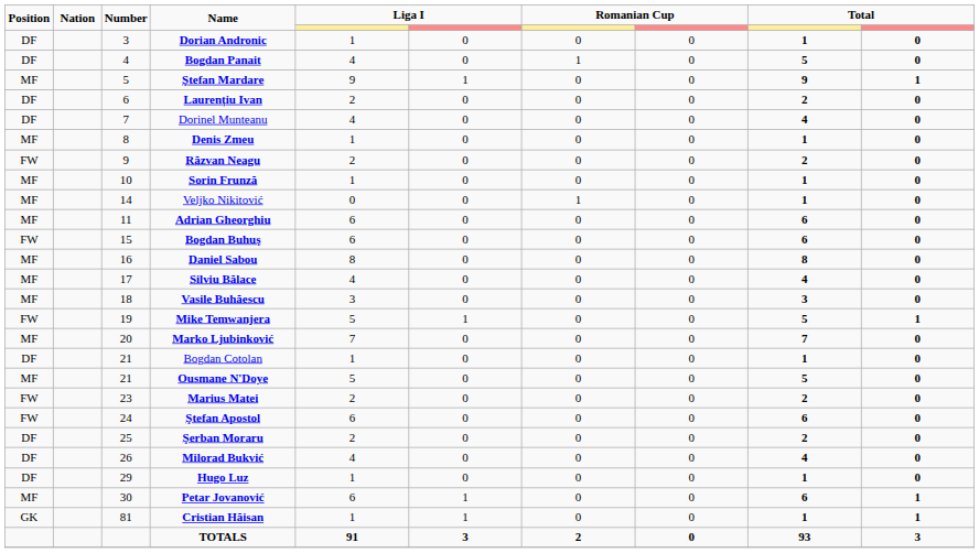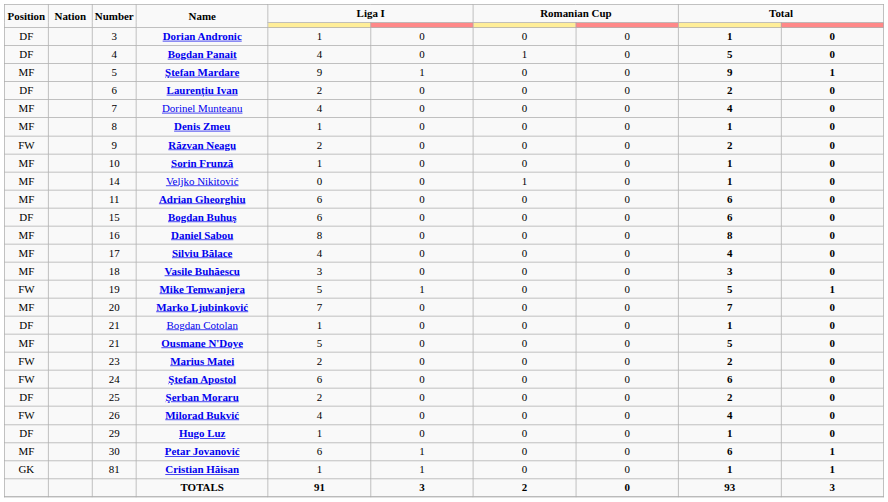Dorinel Munteanu | Position: DF -> MF
Bogdan Buhuş | Position: FW -> DF
Milorad Bukvić | Position: DF -> FW
